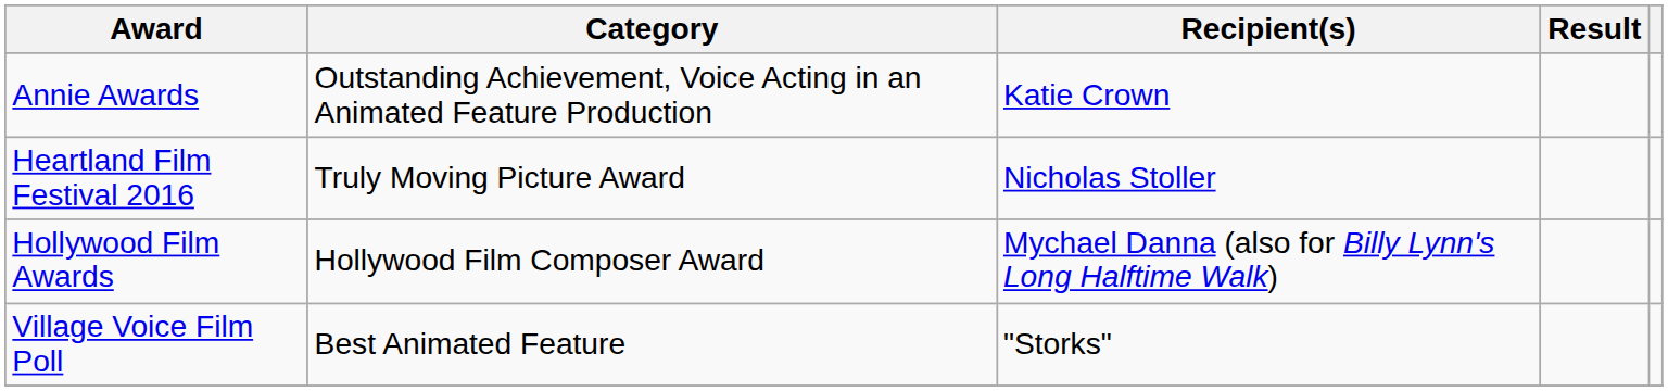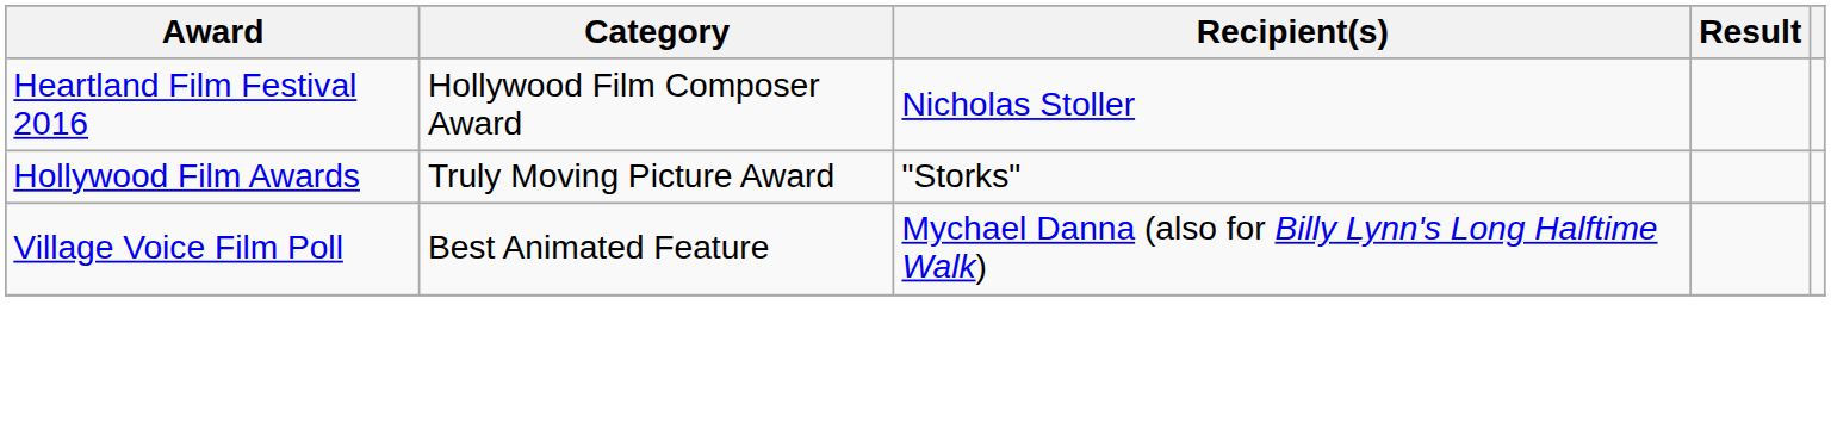- row: Annie Awards | Outstanding Achievement, Voice Acting in an Animated Feature Production | Katie Crown
Heartland Film Festival 2016 | Category: Truly Moving Picture Award -> Hollywood Film Composer Award
Hollywood Film Awards | Category: Hollywood Film Composer Award -> Truly Moving Picture Award
Hollywood Film Awards | Recipient(s): Mychael Danna (also for Billy Lynn's Long Halftime Walk) -> "Storks"
Village Voice Film Poll | Recipient(s): "Storks" -> Mychael Danna (also for Billy Lynn's Long Halftime Walk)
